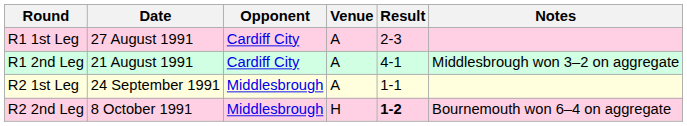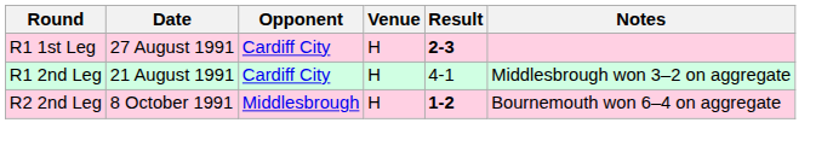R1 1st Leg | Venue: A -> H
R1 1st Leg | Result: normal -> bold
R1 2nd Leg | Venue: A -> H
- row: R2 1st Leg | 24 September 1991 | Middlesbrough | A | 1-1
